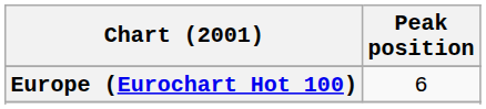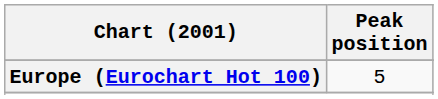Europe (Eurochart Hot 100) | Peak position: 6 -> 5
